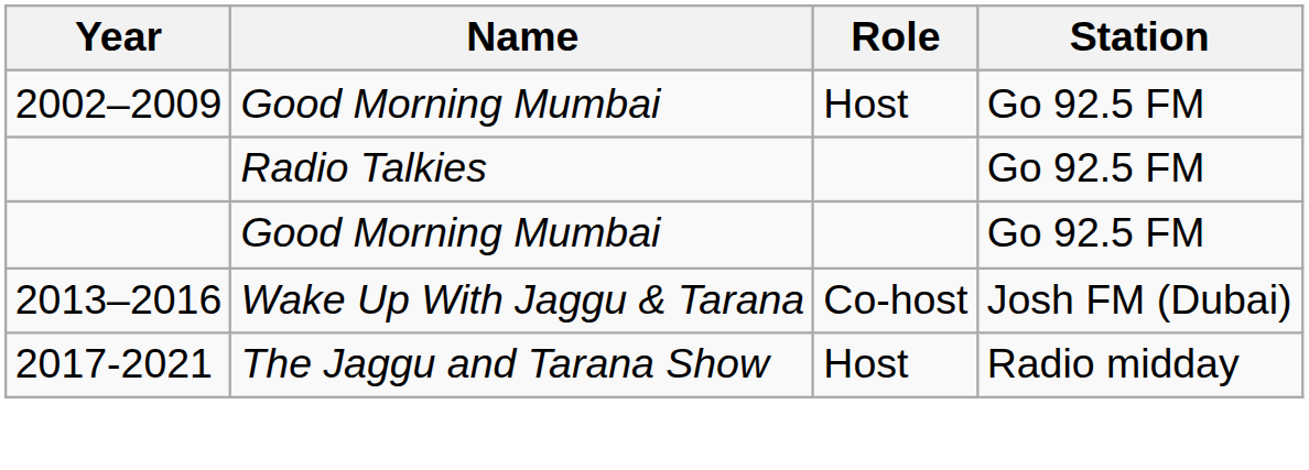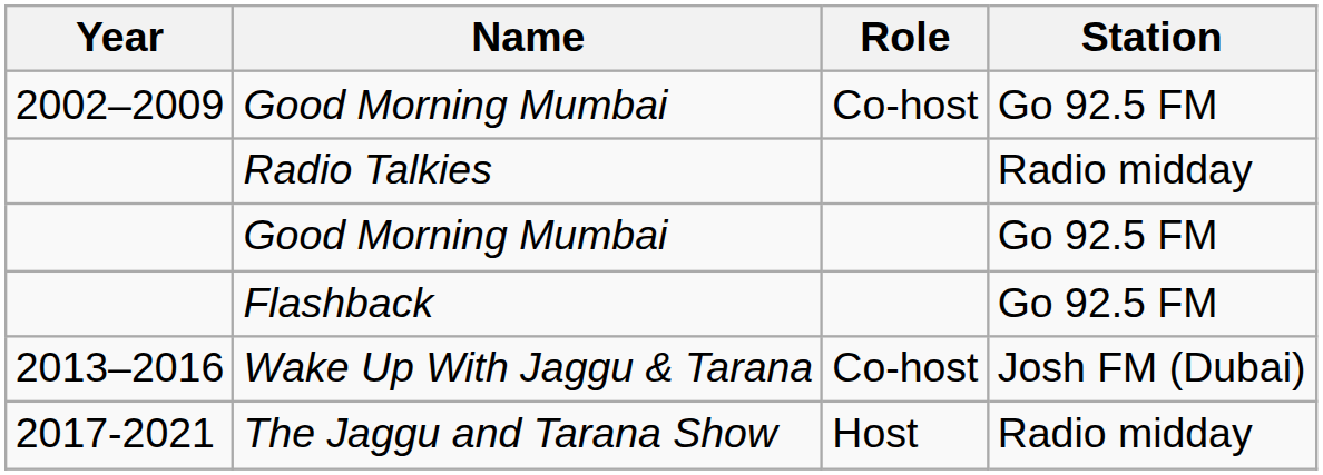2002–2009 / Good Morning Mumbai | Role: Host -> Co-host
Radio Talkies | Station: Go 92.5 FM -> Radio midday
+ row: Flashback | Go 92.5 FM
